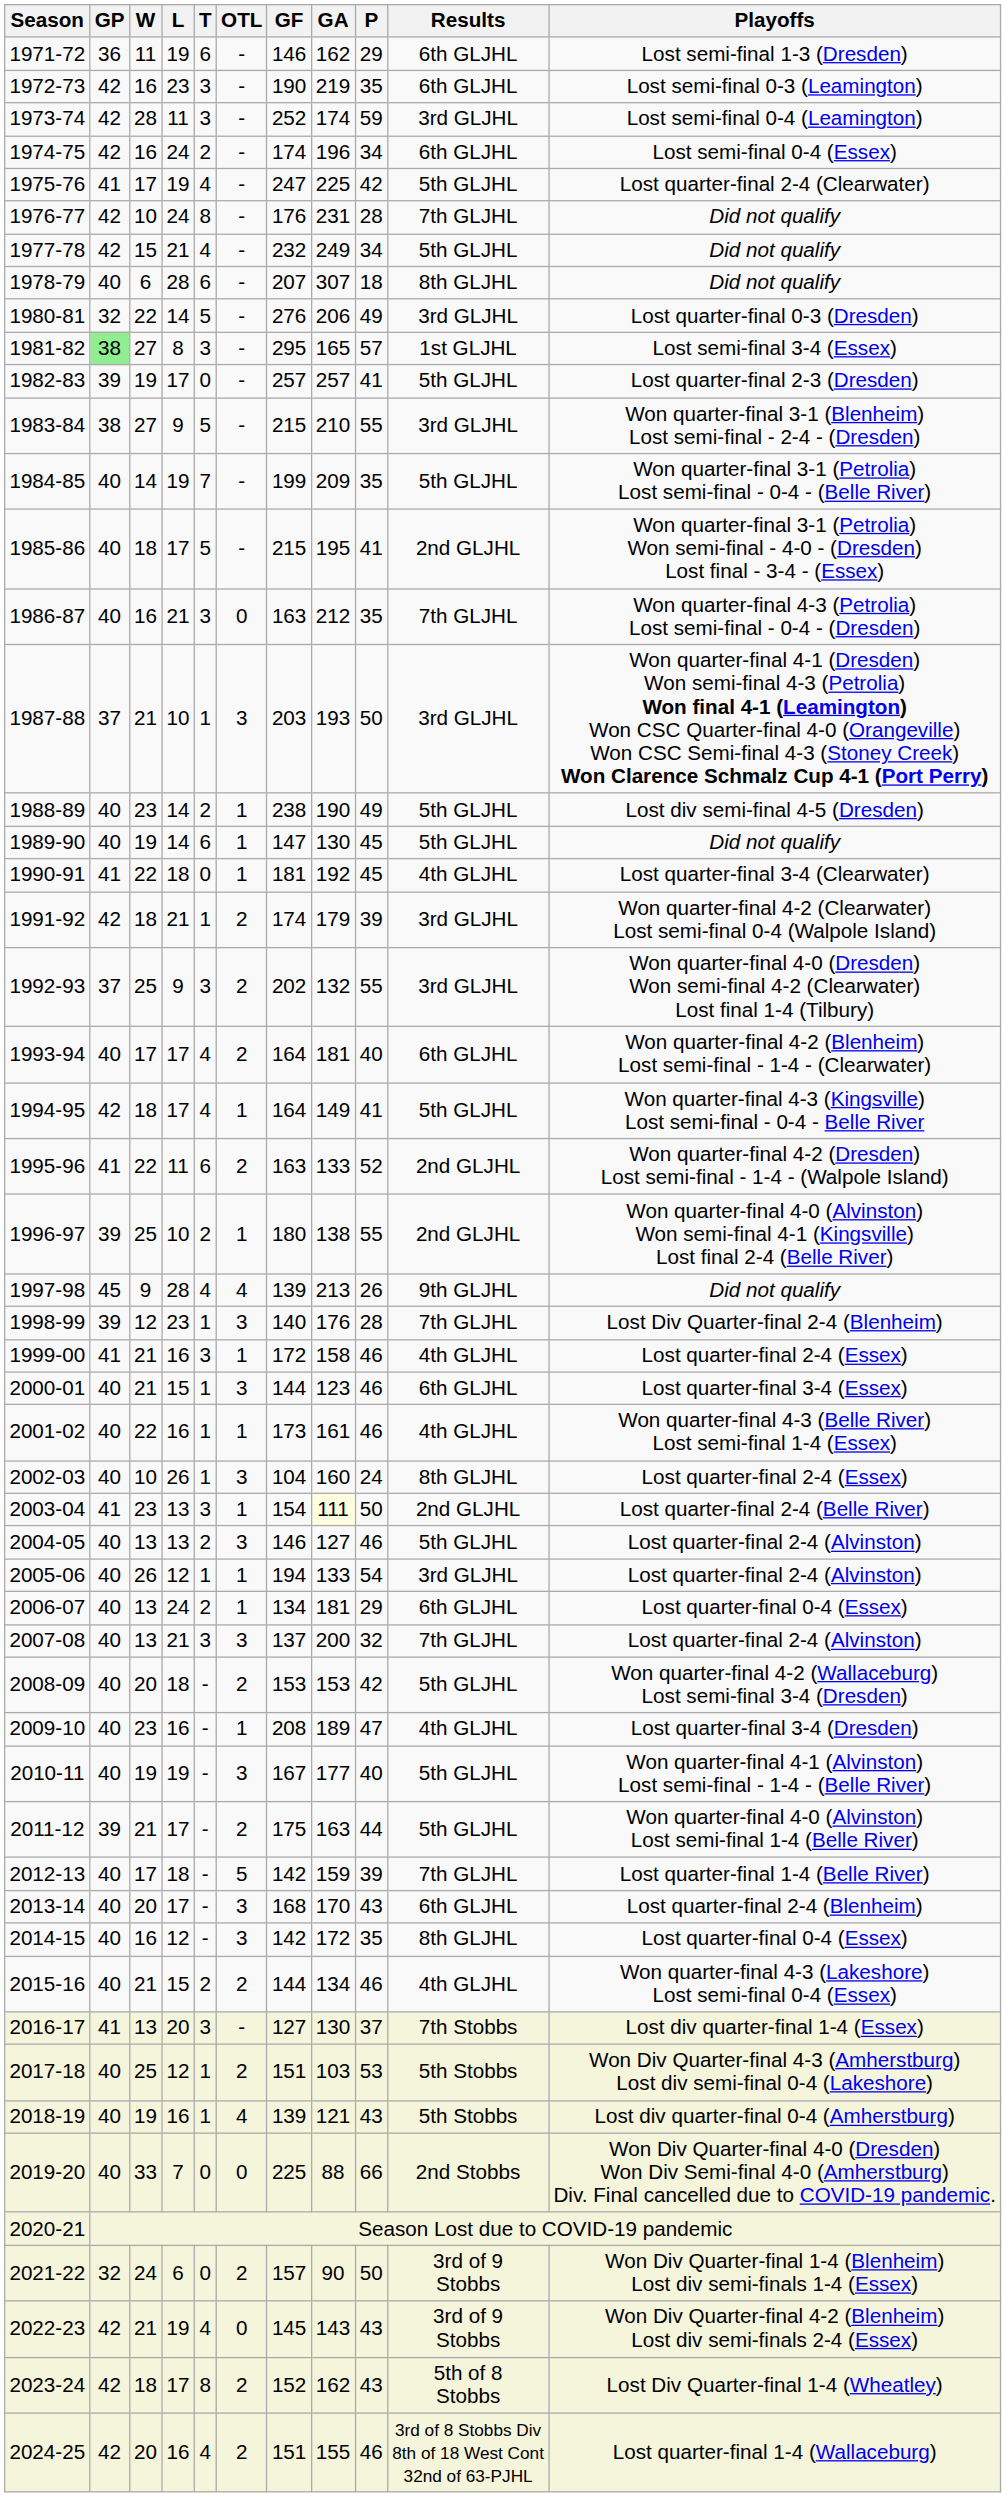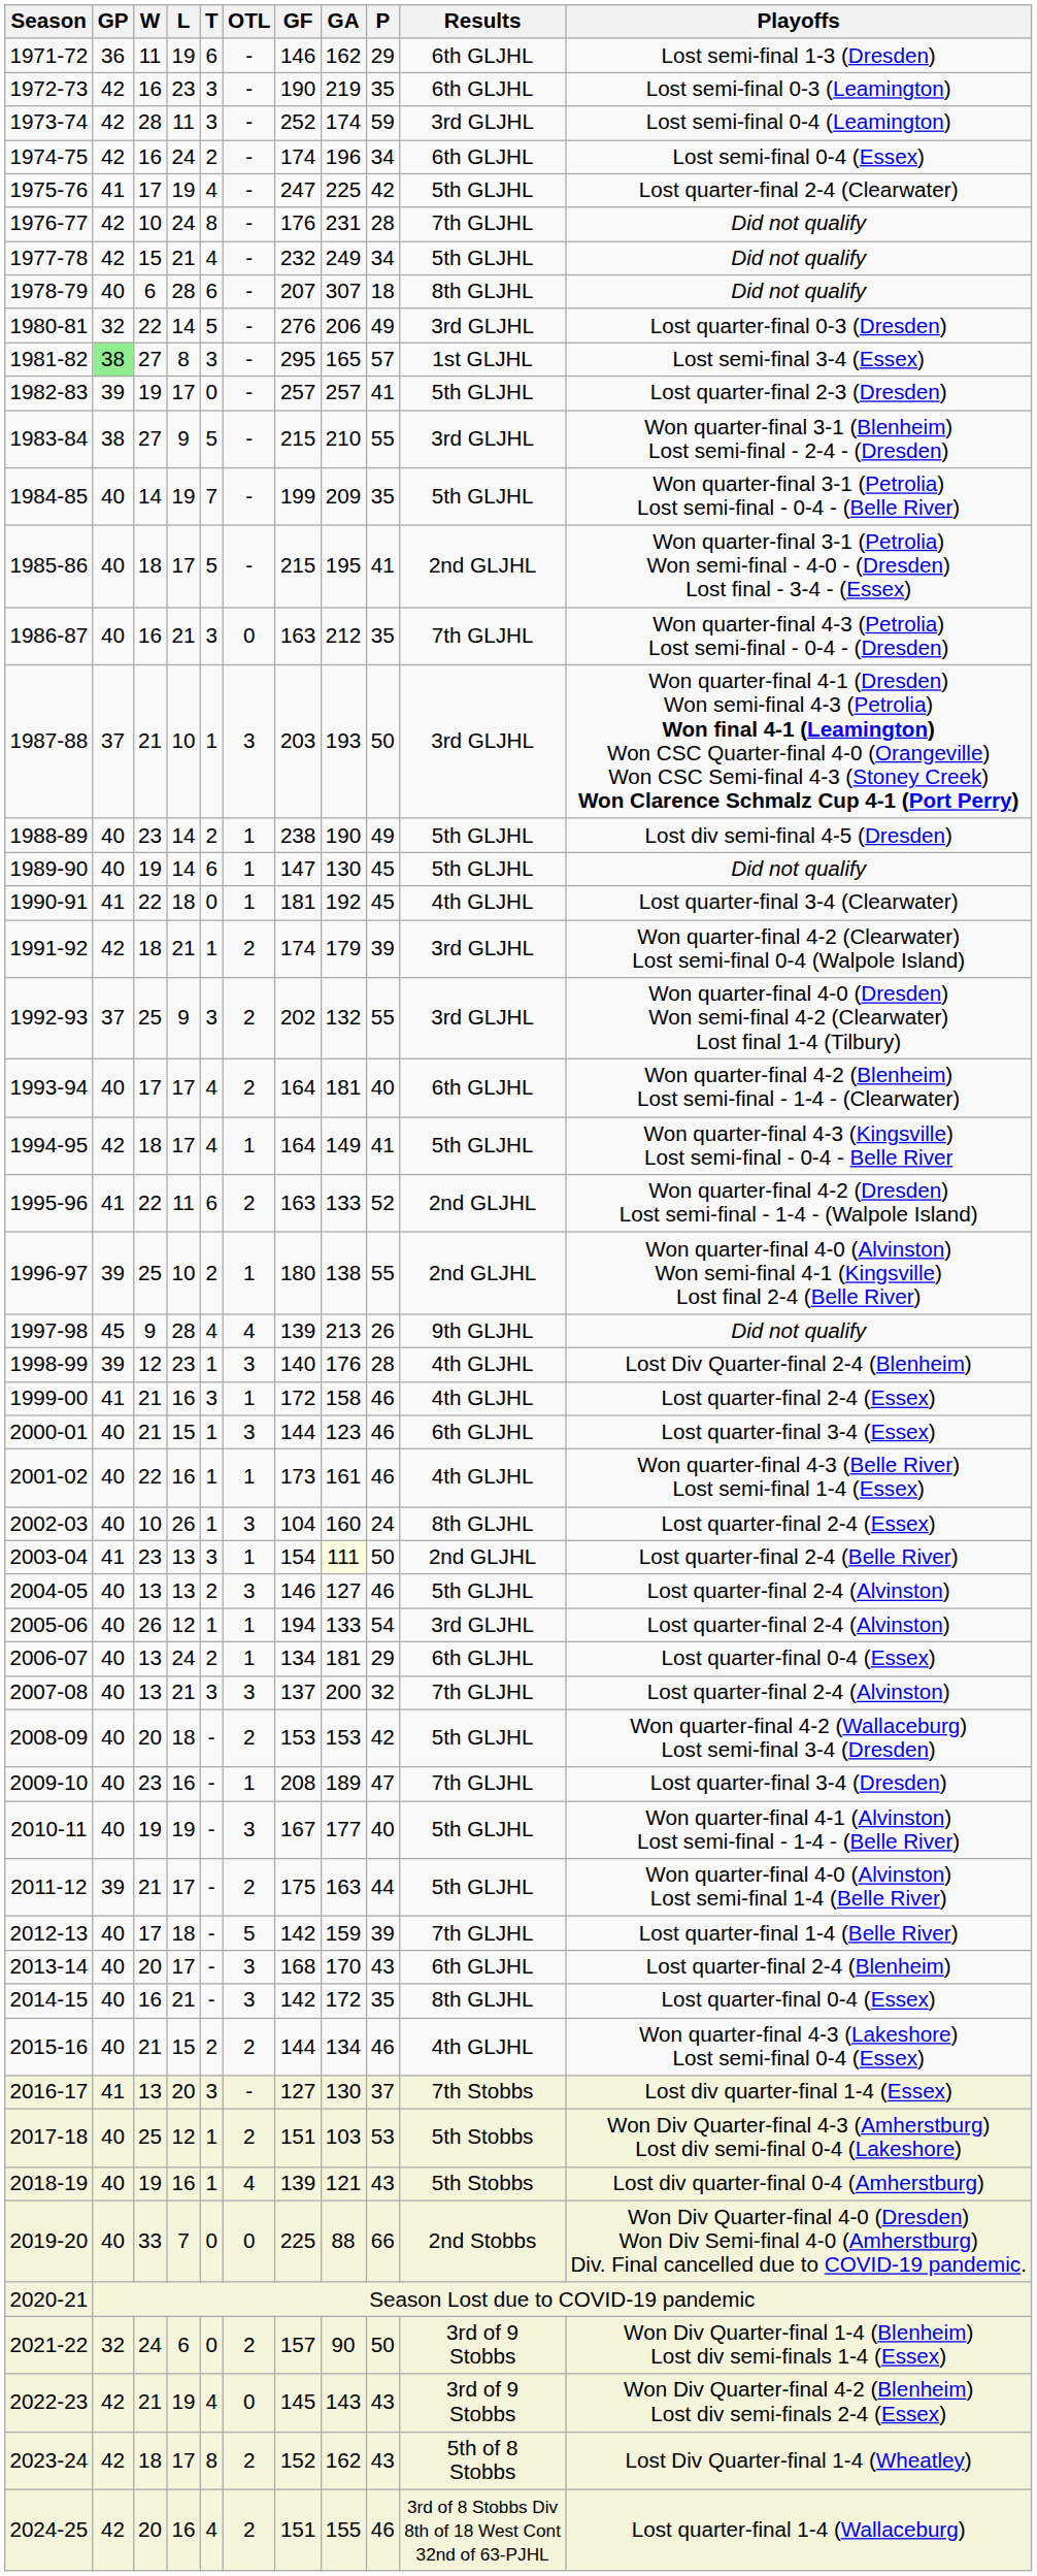1998-99 | Results: 7th GLJHL -> 4th GLJHL
2009-10 | Results: 4th GLJHL -> 7th GLJHL
2014-15 | L: 12 -> 21
